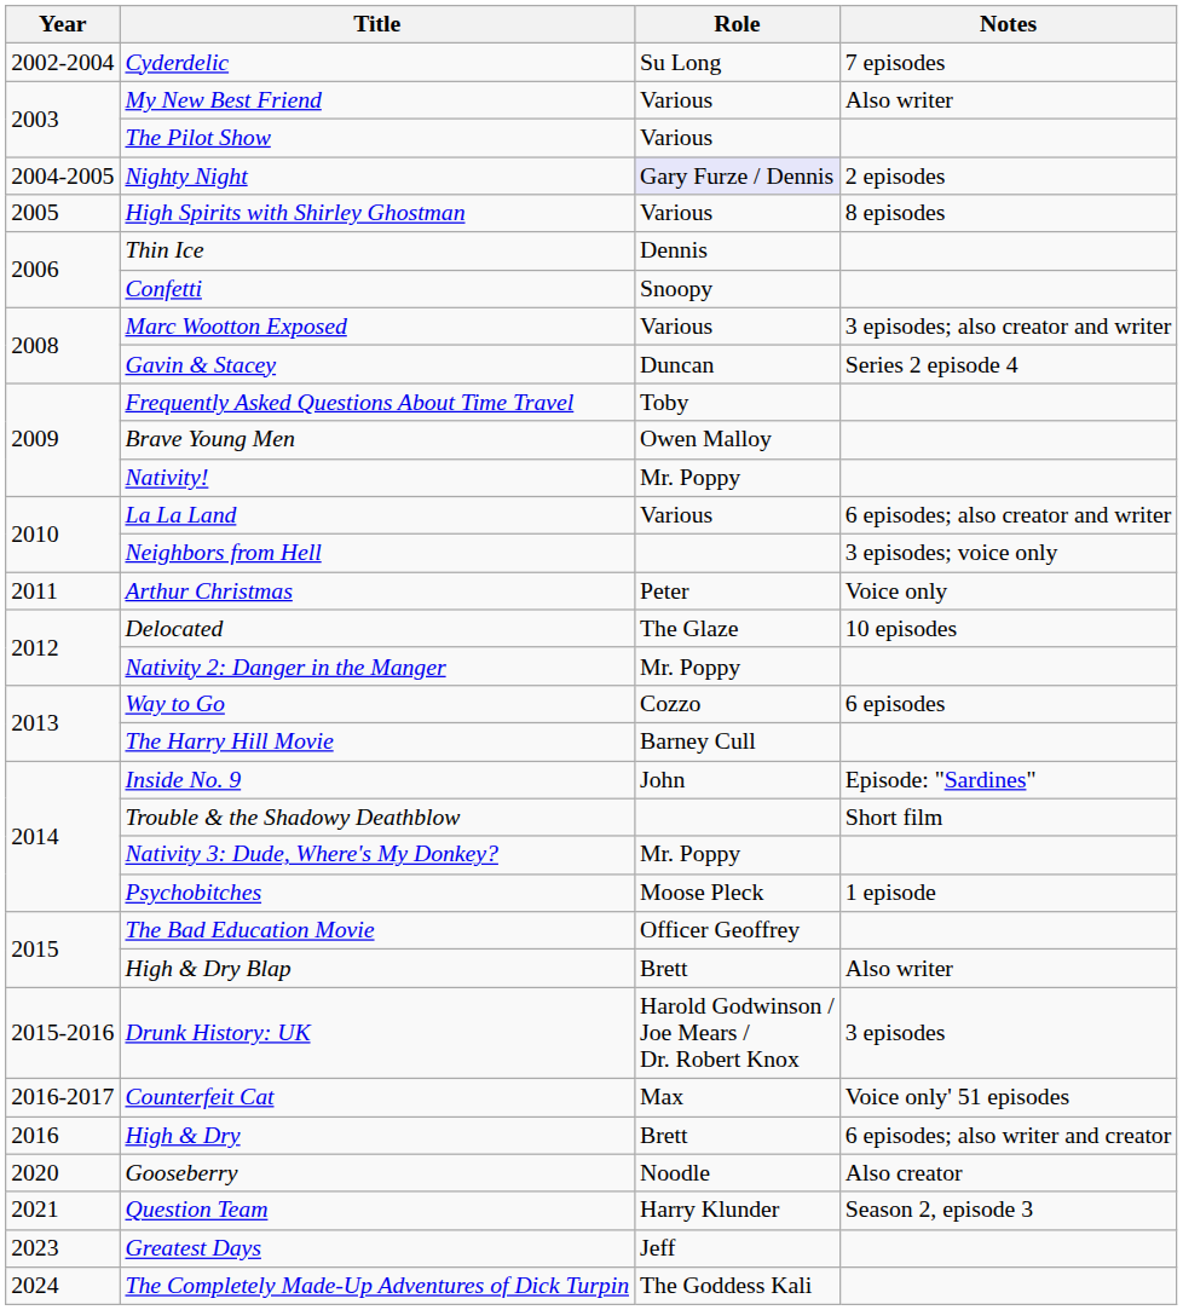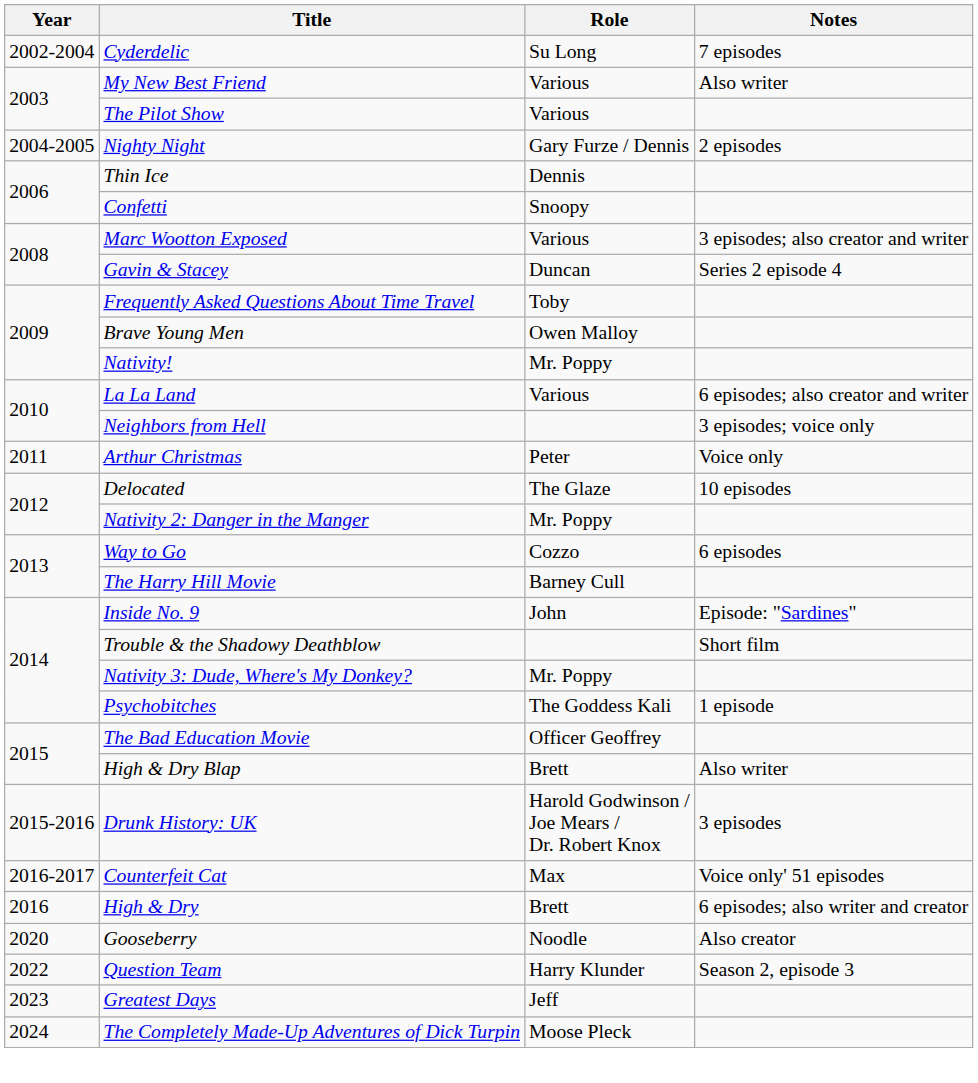Nighty Night | Role: lavender background -> no background
- row: 2005 | High Spirits with Shirley Ghostman | Various | 8 episodes
Psychobitches | Role: Moose Pleck -> The Goddess Kali
Question Team | Year: 2021 -> 2022
The Completely Made-Up Adventures of Dick Turpin | Role: The Goddess Kali -> Moose Pleck
